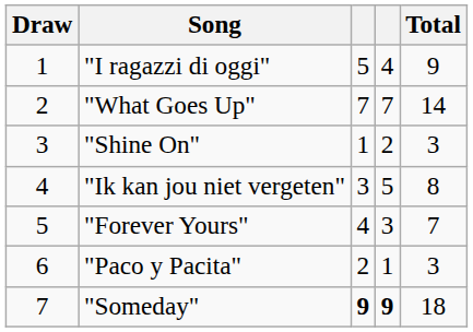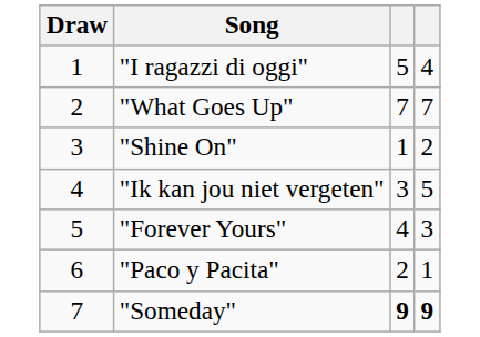- column: Total | 9 | 14 | 3 | 8 | 7 | 3 | 18
